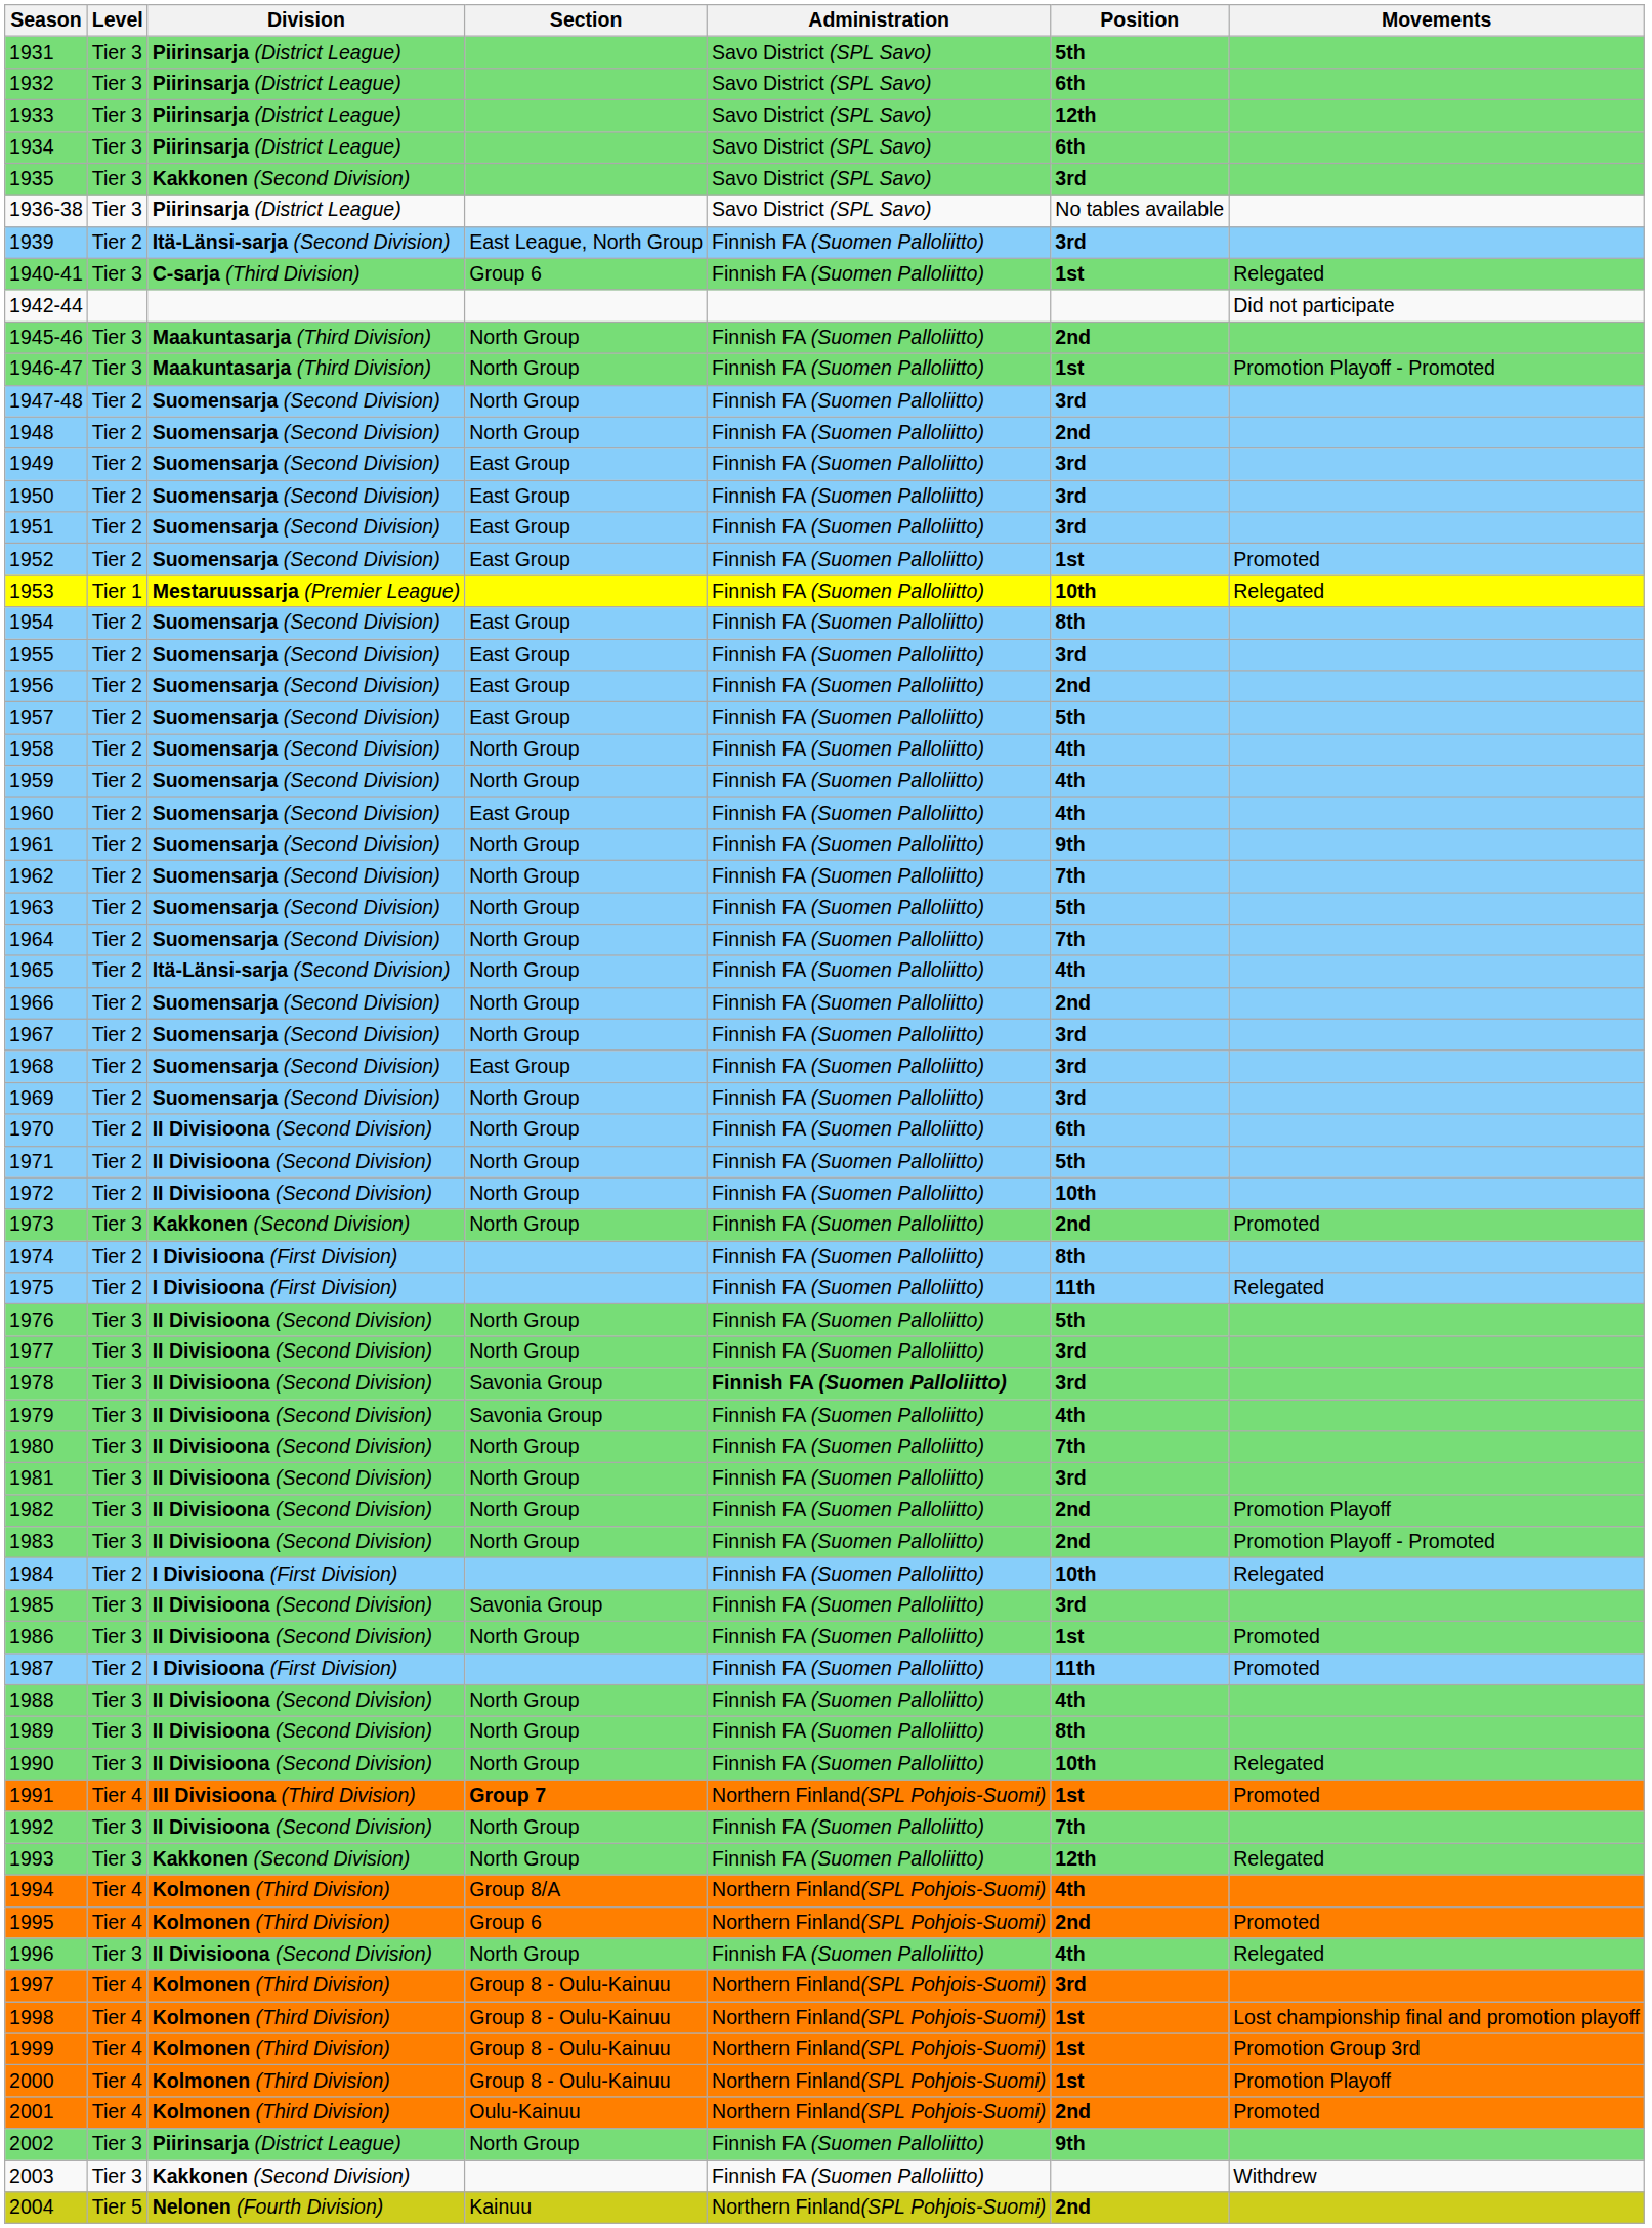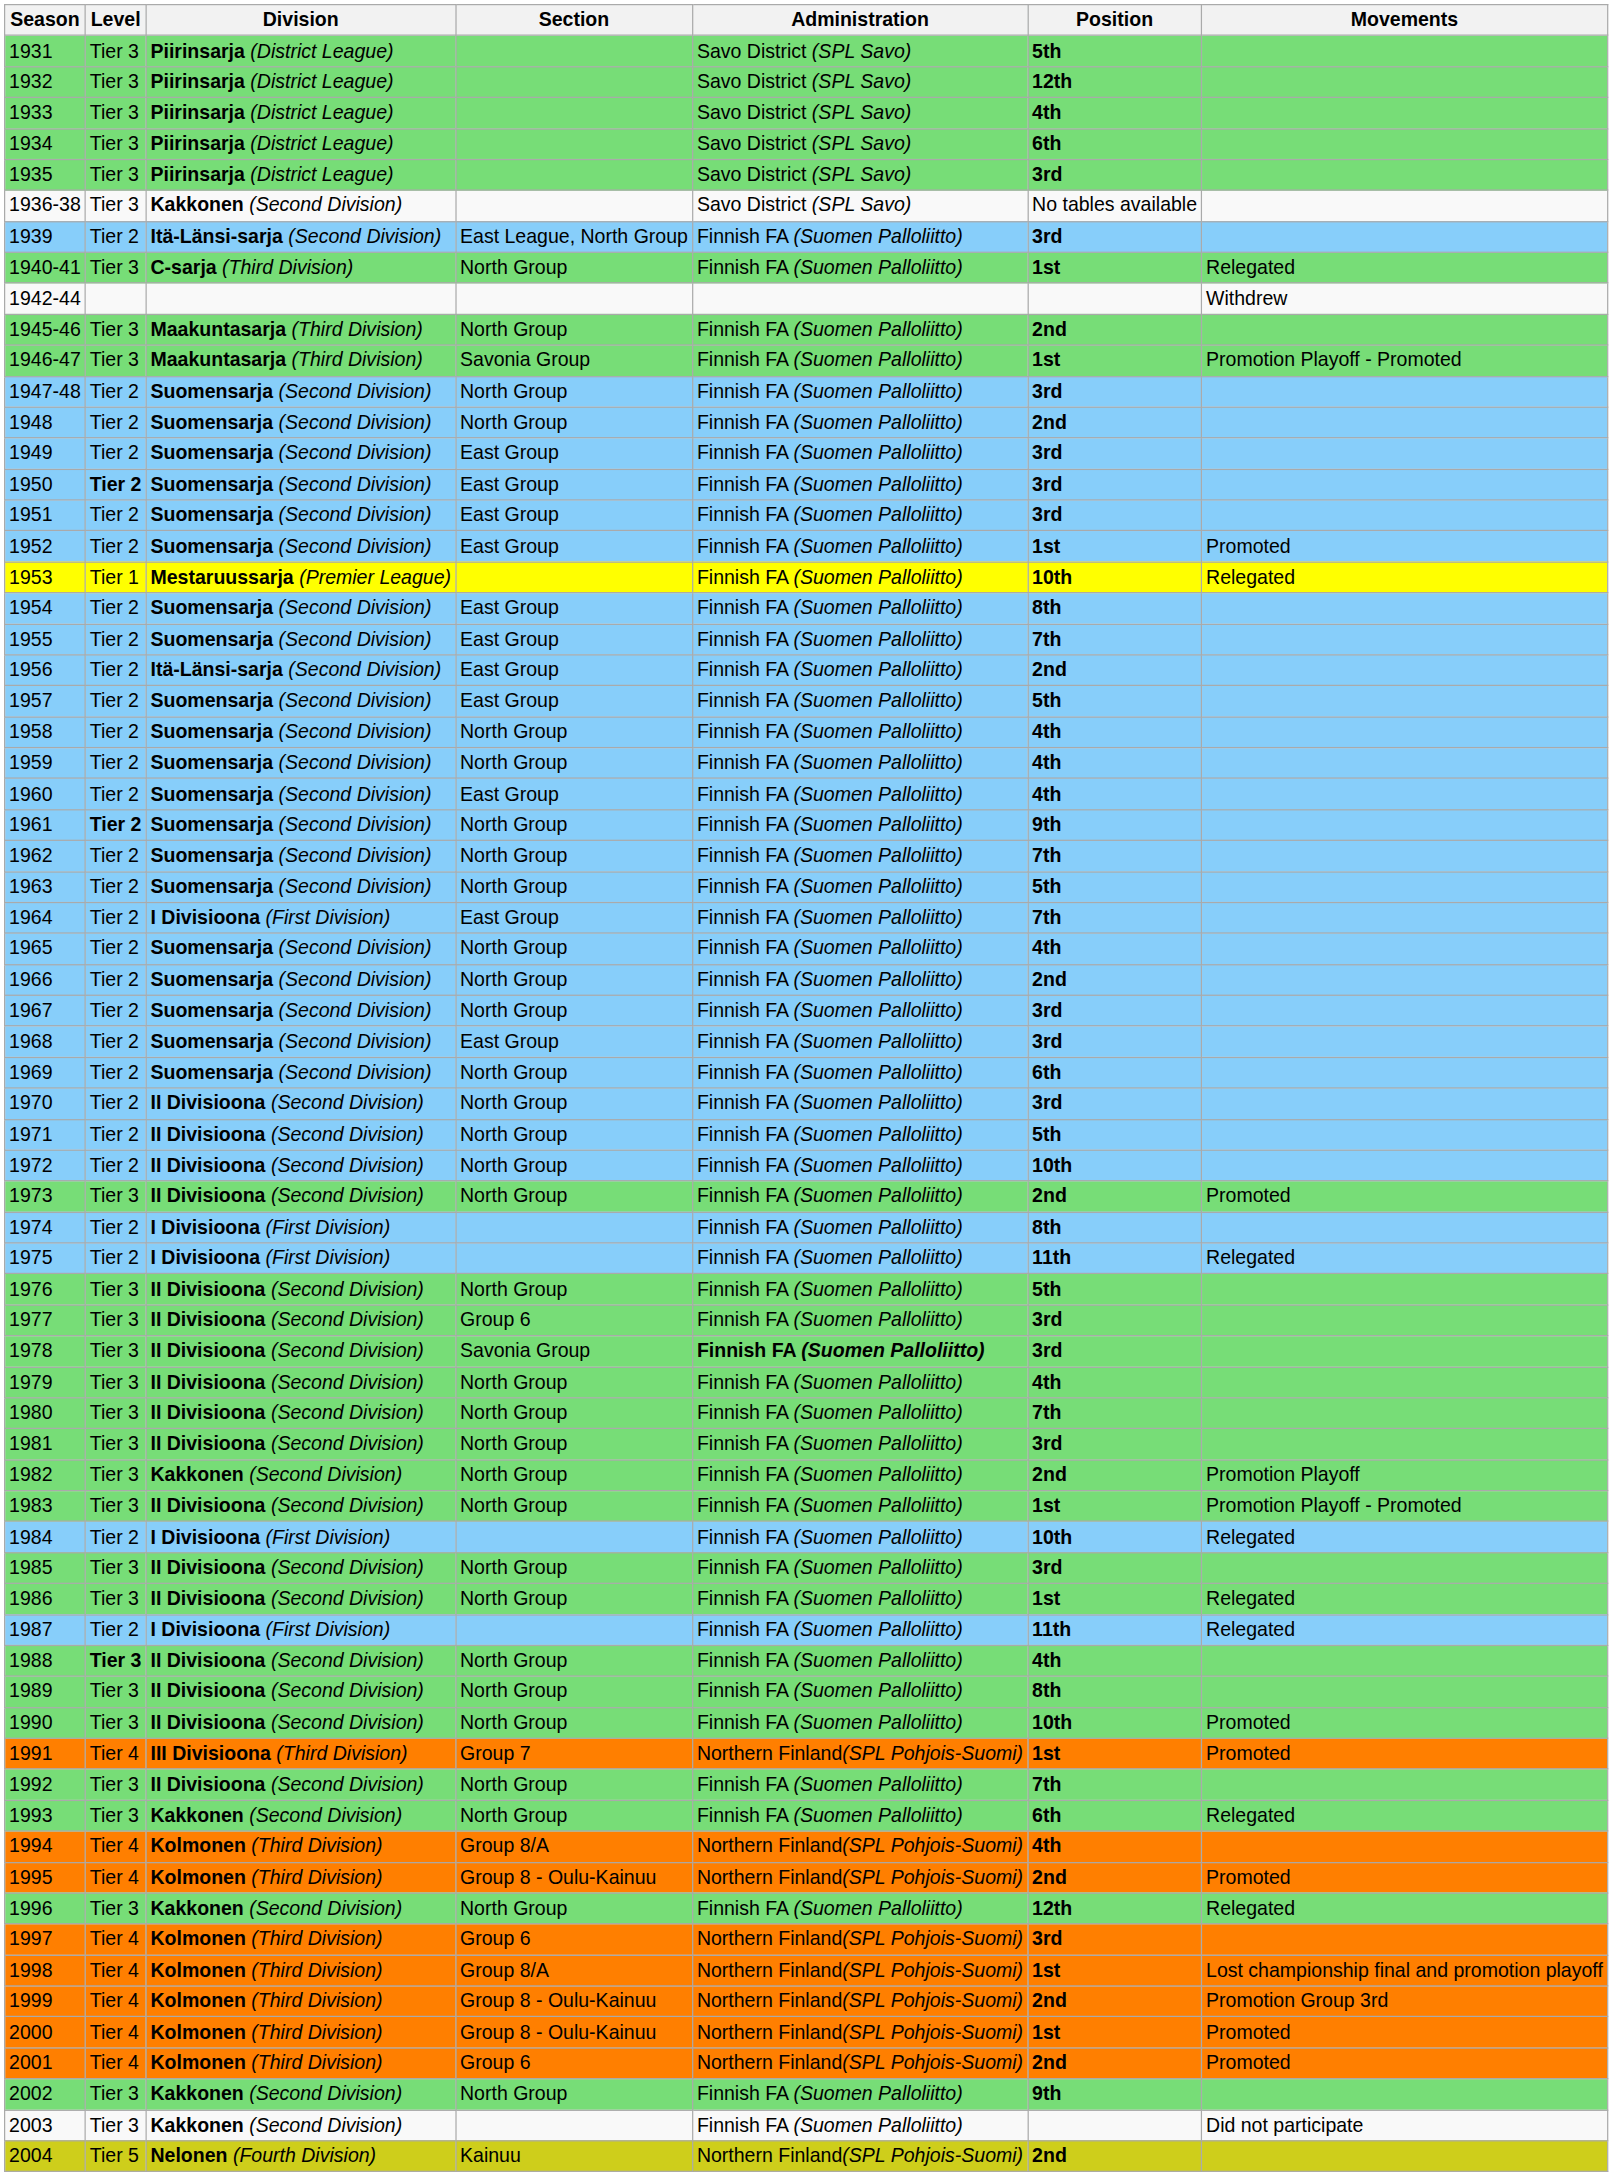1932 | Position: 6th -> 12th
1933 | Position: 12th -> 4th
1935 | Division: Kakkonen (Second Division) -> Piirinsarja (District League)
1936-38 | Division: Piirinsarja (District League) -> Kakkonen (Second Division)
1940-41 | Section: Group 6 -> North Group
1942-44 | Movements: Did not participate -> Withdrew
1946-47 | Section: North Group -> Savonia Group
1950 | Level: normal -> bold
1955 | Position: 3rd -> 7th
1956 | Division: Suomensarja (Second Division) -> Itä-Länsi-sarja (Second Division)
1961 | Level: normal -> bold
1964 | Division: Suomensarja (Second Division) -> I Divisioona (First Division)
1964 | Section: North Group -> East Group
1965 | Division: Itä-Länsi-sarja (Second Division) -> Suomensarja (Second Division)
1969 | Position: 3rd -> 6th
1970 | Position: 6th -> 3rd
1973 | Division: Kakkonen (Second Division) -> II Divisioona (Second Division)
1977 | Section: North Group -> Group 6
1979 | Section: Savonia Group -> North Group
1982 | Division: II Divisioona (Second Division) -> Kakkonen (Second Division)
1983 | Position: 2nd -> 1st
1985 | Section: Savonia Group -> North Group
1986 | Movements: Promoted -> Relegated
1987 | Movements: Promoted -> Relegated
1988 | Level: normal -> bold
1990 | Movements: Relegated -> Promoted
1991 | Section: bold -> normal
1993 | Position: 12th -> 6th
1995 | Section: Group 6 -> Group 8 - Oulu-Kainuu
1996 | Division: II Divisioona (Second Division) -> Kakkonen (Second Division)
1996 | Position: 4th -> 12th
1997 | Section: Group 8 - Oulu-Kainuu -> Group 6
1998 | Section: Group 8 - Oulu-Kainuu -> Group 8/A
1999 | Position: 1st -> 2nd
2000 | Movements: Promotion Playoff -> Promoted
2001 | Section: Oulu-Kainuu -> Group 6
2002 | Division: Piirinsarja (District League) -> Kakkonen (Second Division)
2003 | Movements: Withdrew -> Did not participate
